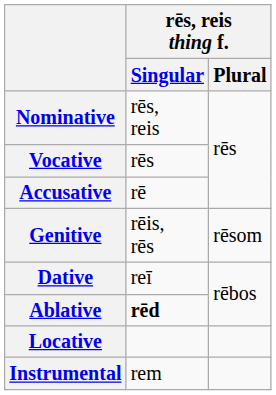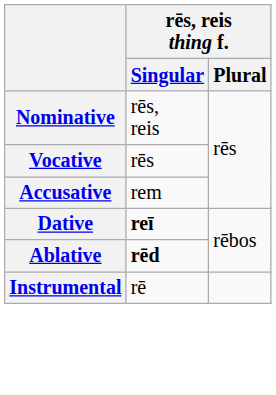Accusative | rēs, reis thing f. / Singular: rē -> rem
- row: Genitive | rēis, rēs | rēsom
Dative | rēs, reis thing f. / Singular: normal -> bold
- row: Locative
Instrumental | rēs, reis thing f. / Singular: rem -> rē
